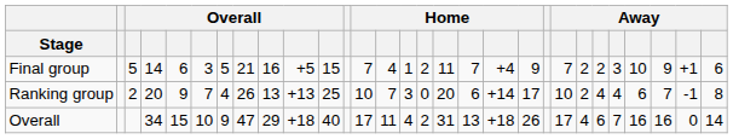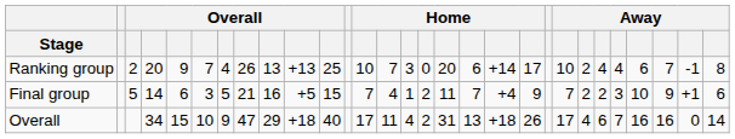rows swapped: Ranking group <-> Final group
